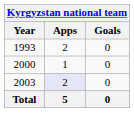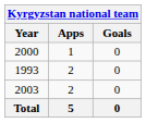rows swapped: 1993 <-> 2000
2003 | Apps: lavender background -> no background
